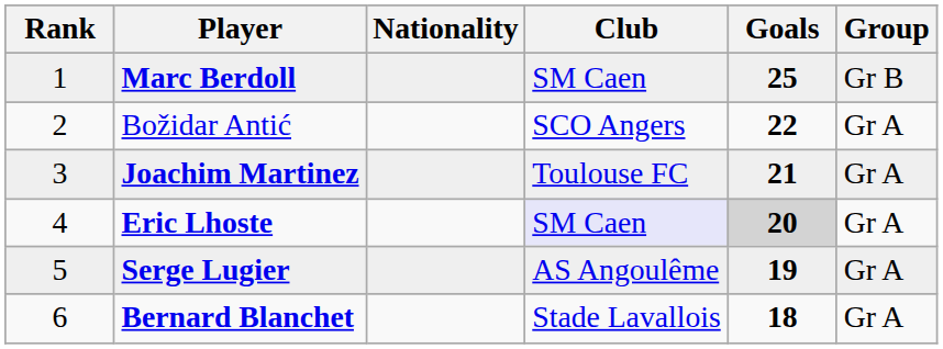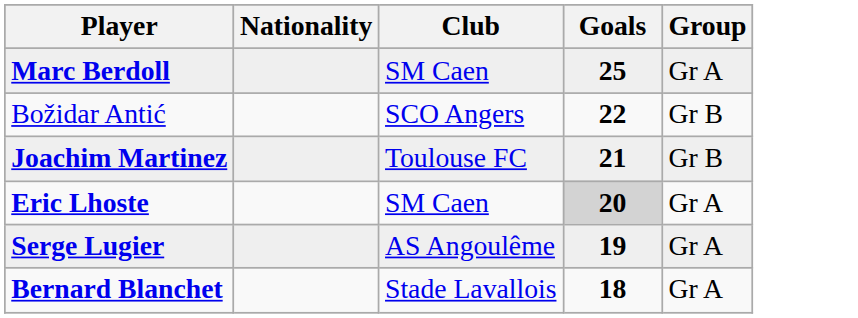- column: Rank | 1 | 2 | 3 | 4 | 5 | 6
Marc Berdoll | Group: Gr B -> Gr A
Božidar Antić | Group: Gr A -> Gr B
Joachim Martinez | Group: Gr A -> Gr B
Eric Lhoste | Club: lavender background -> no background
